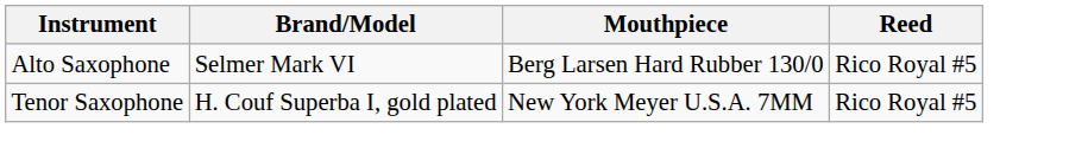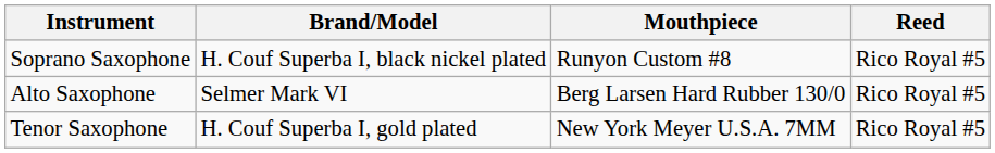+ row: Soprano Saxophone | H. Couf Superba I, black nickel plated | Runyon Custom #8 | Rico Royal #5
